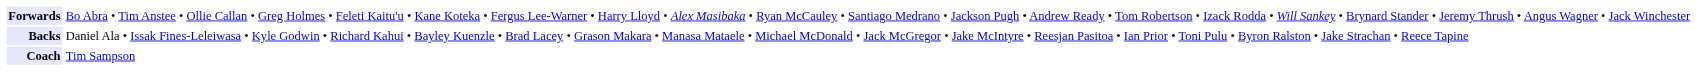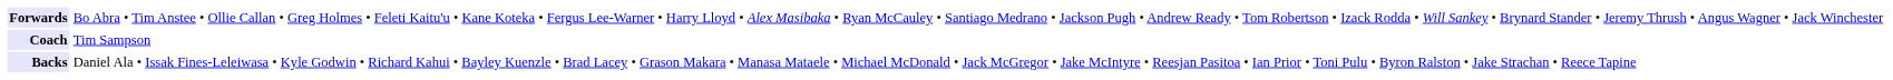rows swapped: Backs <-> Coach
